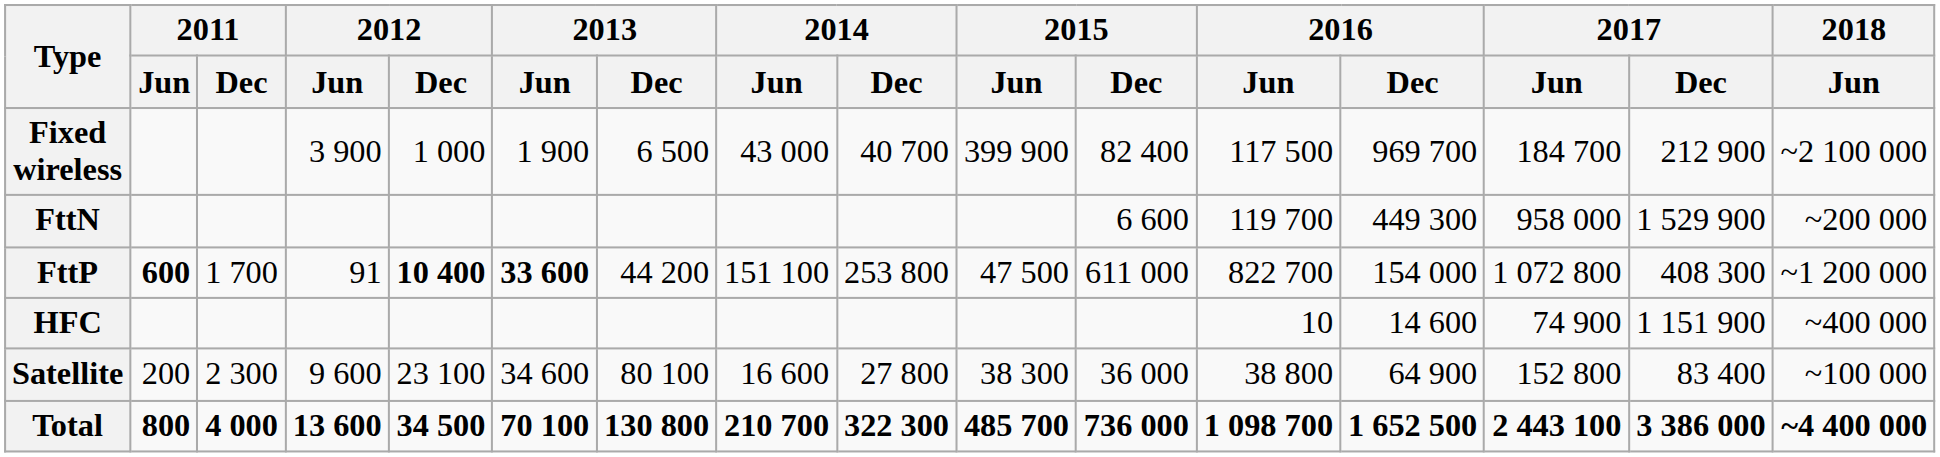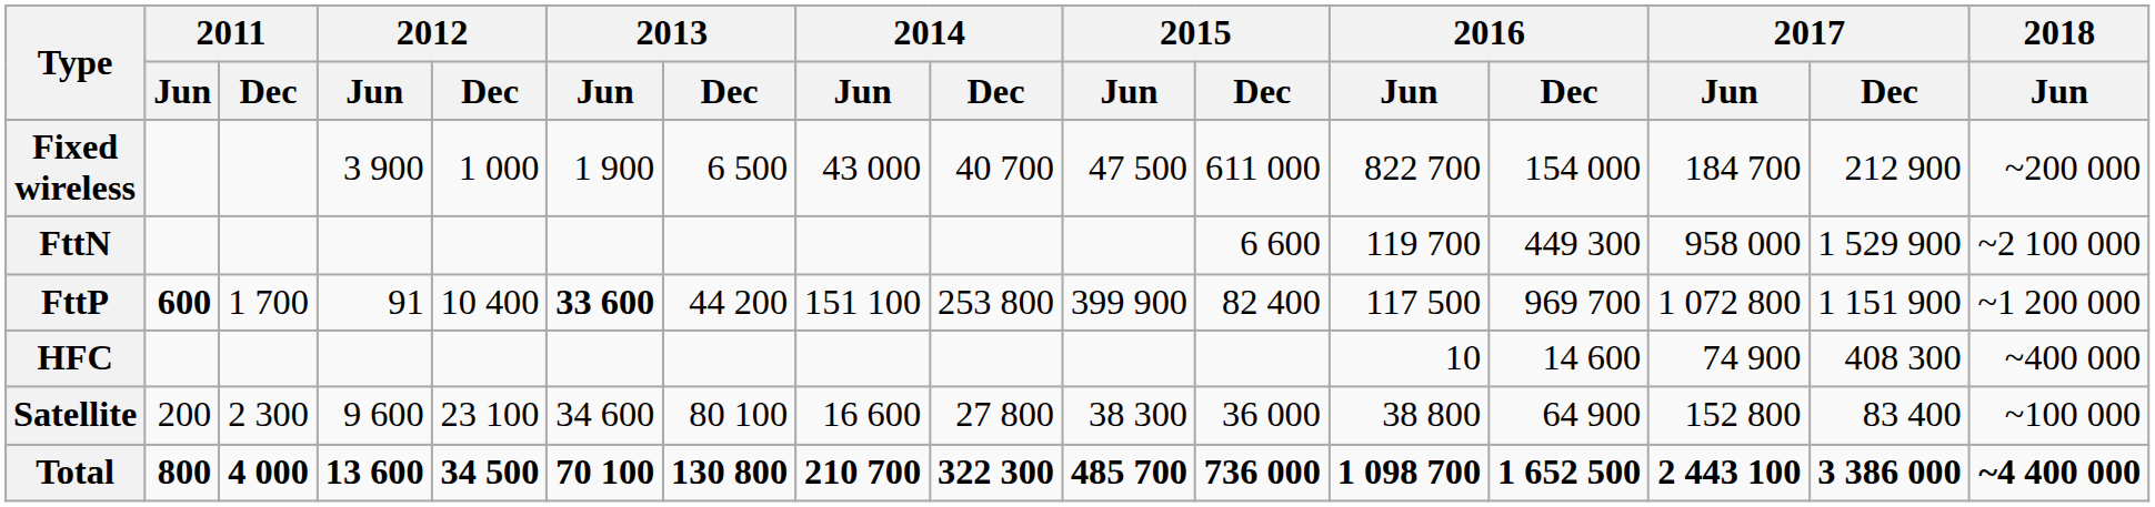Fixed wireless | 2015 / Jun: 399 900 -> 47 500
Fixed wireless | 2015 / Dec: 82 400 -> 611 000
Fixed wireless | 2016 / Jun: 117 500 -> 822 700
Fixed wireless | 2016 / Dec: 969 700 -> 154 000
Fixed wireless | 2018 / Jun: ~2 100 000 -> ~200 000
FttN | 2018 / Jun: ~200 000 -> ~2 100 000
FttP | 2012 / Dec: bold -> normal
FttP | 2015 / Jun: 47 500 -> 399 900
FttP | 2015 / Dec: 611 000 -> 82 400
FttP | 2016 / Jun: 822 700 -> 117 500
FttP | 2016 / Dec: 154 000 -> 969 700
FttP | 2017 / Dec: 408 300 -> 1 151 900
HFC | 2017 / Dec: 1 151 900 -> 408 300
